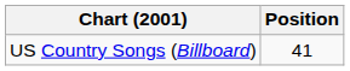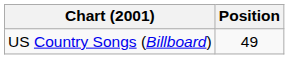US Country Songs (Billboard) | Position: 41 -> 49
